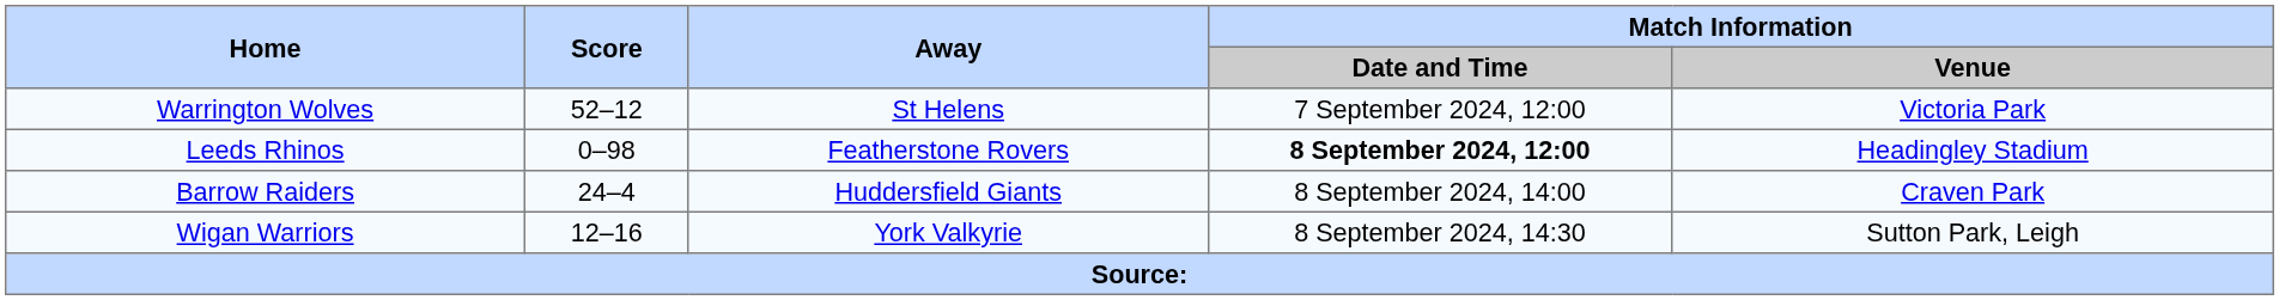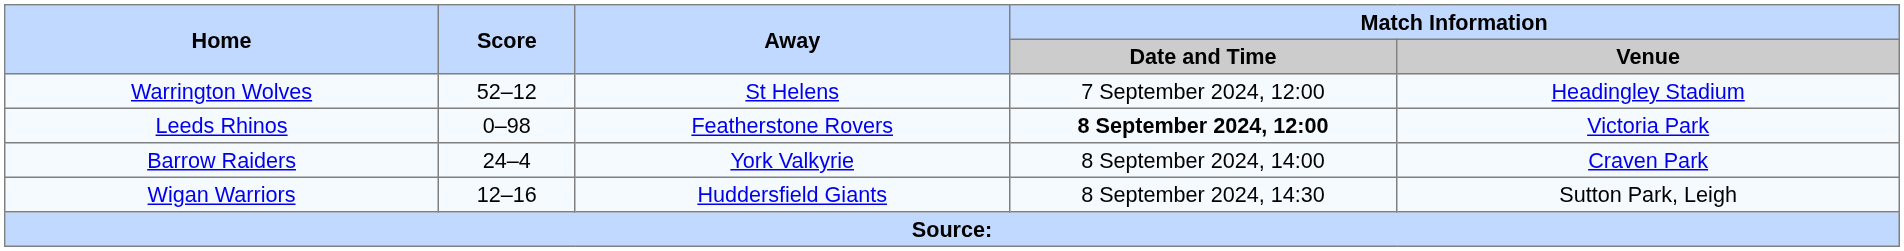Warrington Wolves | Match Information / Venue: Victoria Park -> Headingley Stadium
Leeds Rhinos | Match Information / Venue: Headingley Stadium -> Victoria Park
Barrow Raiders | Away: Huddersfield Giants -> York Valkyrie
Wigan Warriors | Away: York Valkyrie -> Huddersfield Giants
